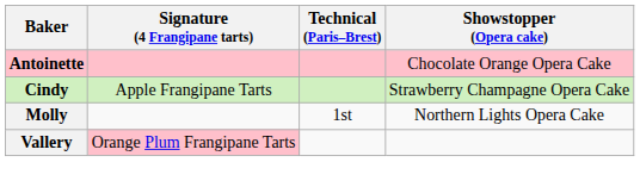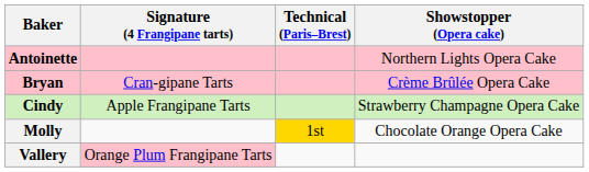Antoinette | Showstopper (Opera cake): Chocolate Orange Opera Cake -> Northern Lights Opera Cake
+ row: Bryan | Cran-gipane Tarts | Crème Brûlée Opera Cake
Molly | Technical (Paris–Brest): no background -> gold background
Molly | Showstopper (Opera cake): Northern Lights Opera Cake -> Chocolate Orange Opera Cake
